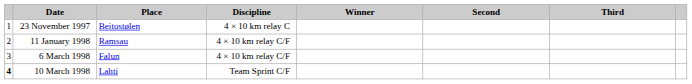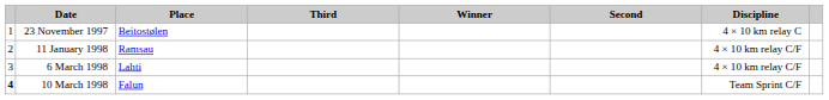columns swapped: Discipline <-> Third
6 March 1998 | Place: Falun -> Lahti
10 March 1998 | Place: Lahti -> Falun
